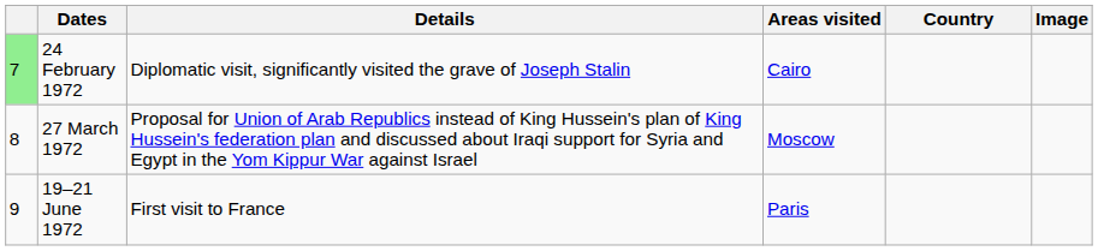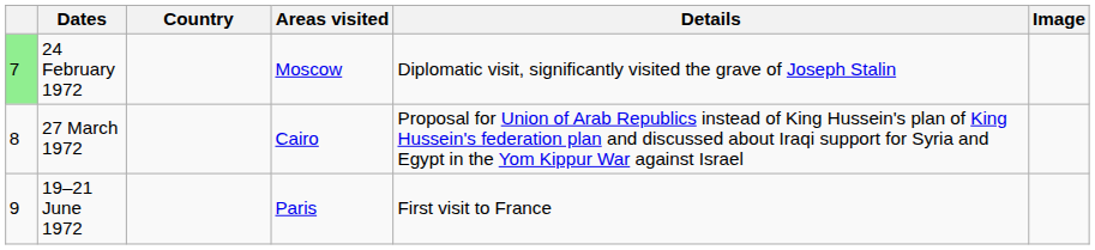columns swapped: Country <-> Details
24 February 1972 | Areas visited: Cairo -> Moscow
27 March 1972 | Areas visited: Moscow -> Cairo
